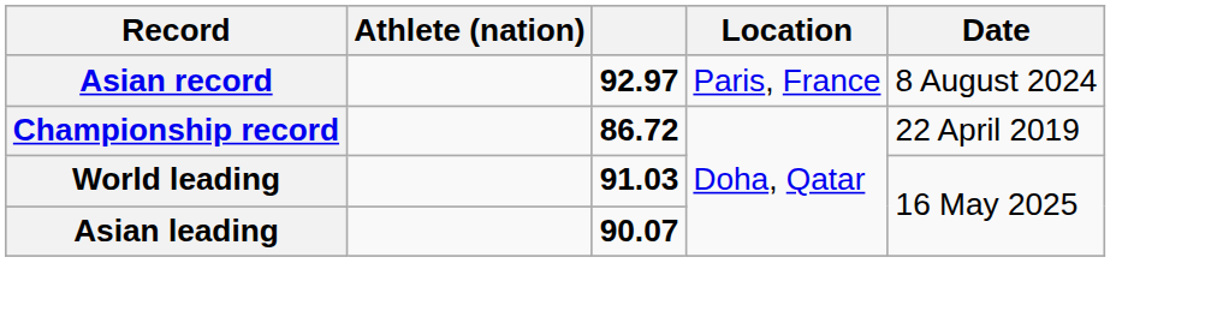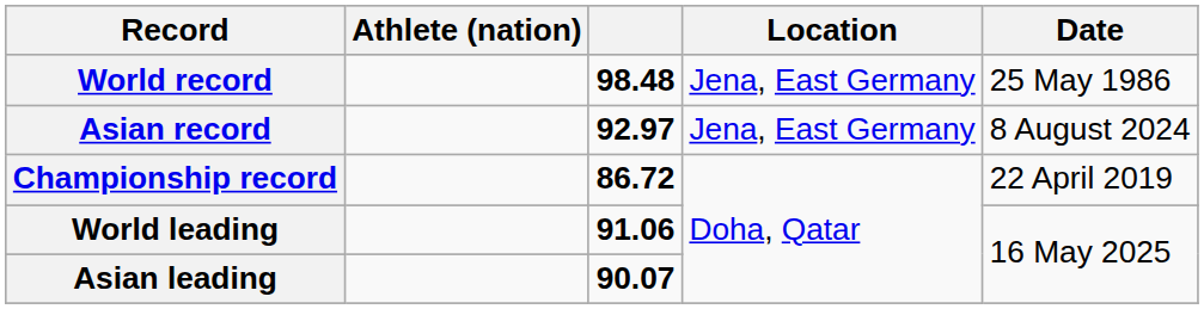+ row: World record | 98.48 | Jena, East Germany | 25 May 1986
Asian record | Location: Paris, France -> Jena, East Germany
World leading | column 3: 91.03 -> 91.06
